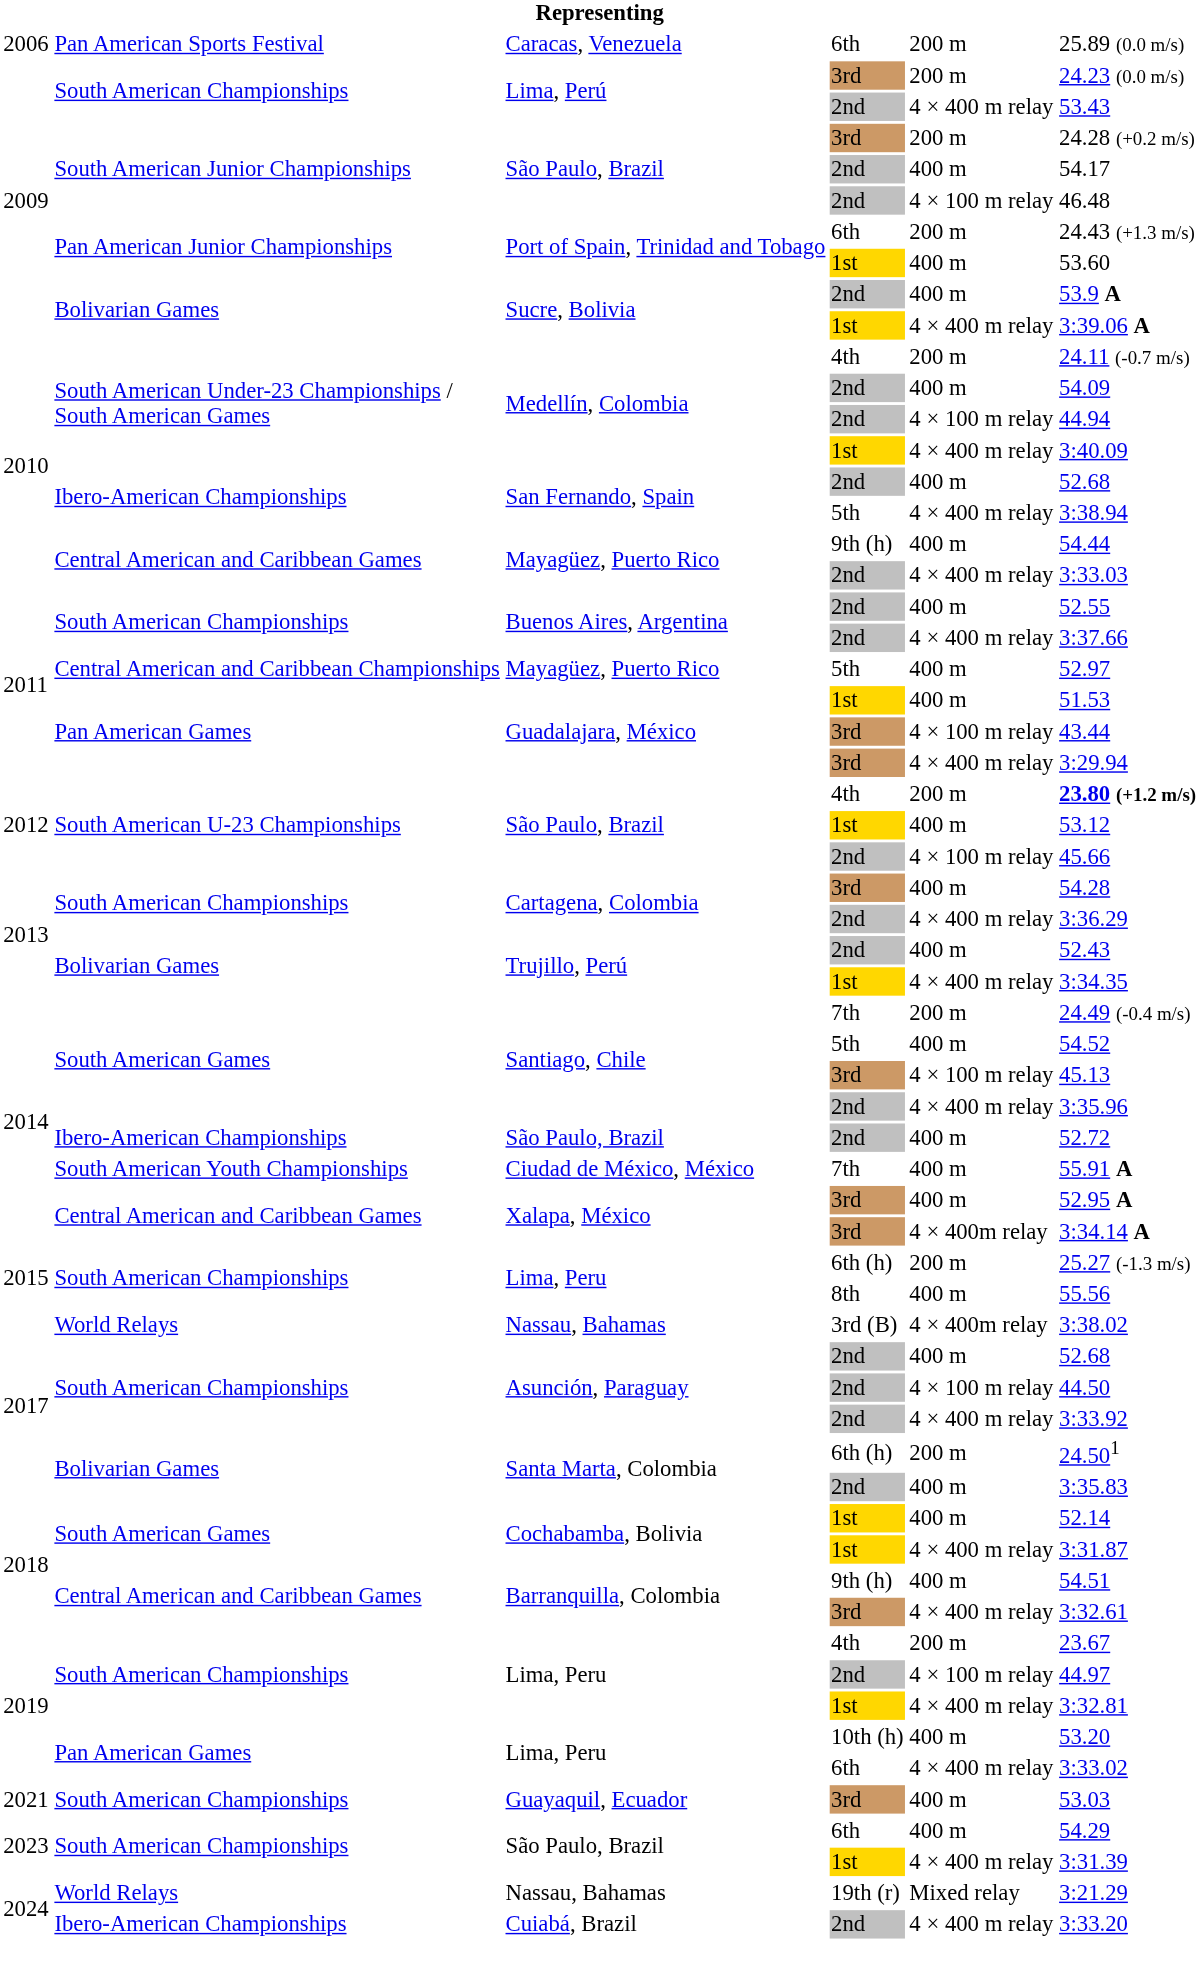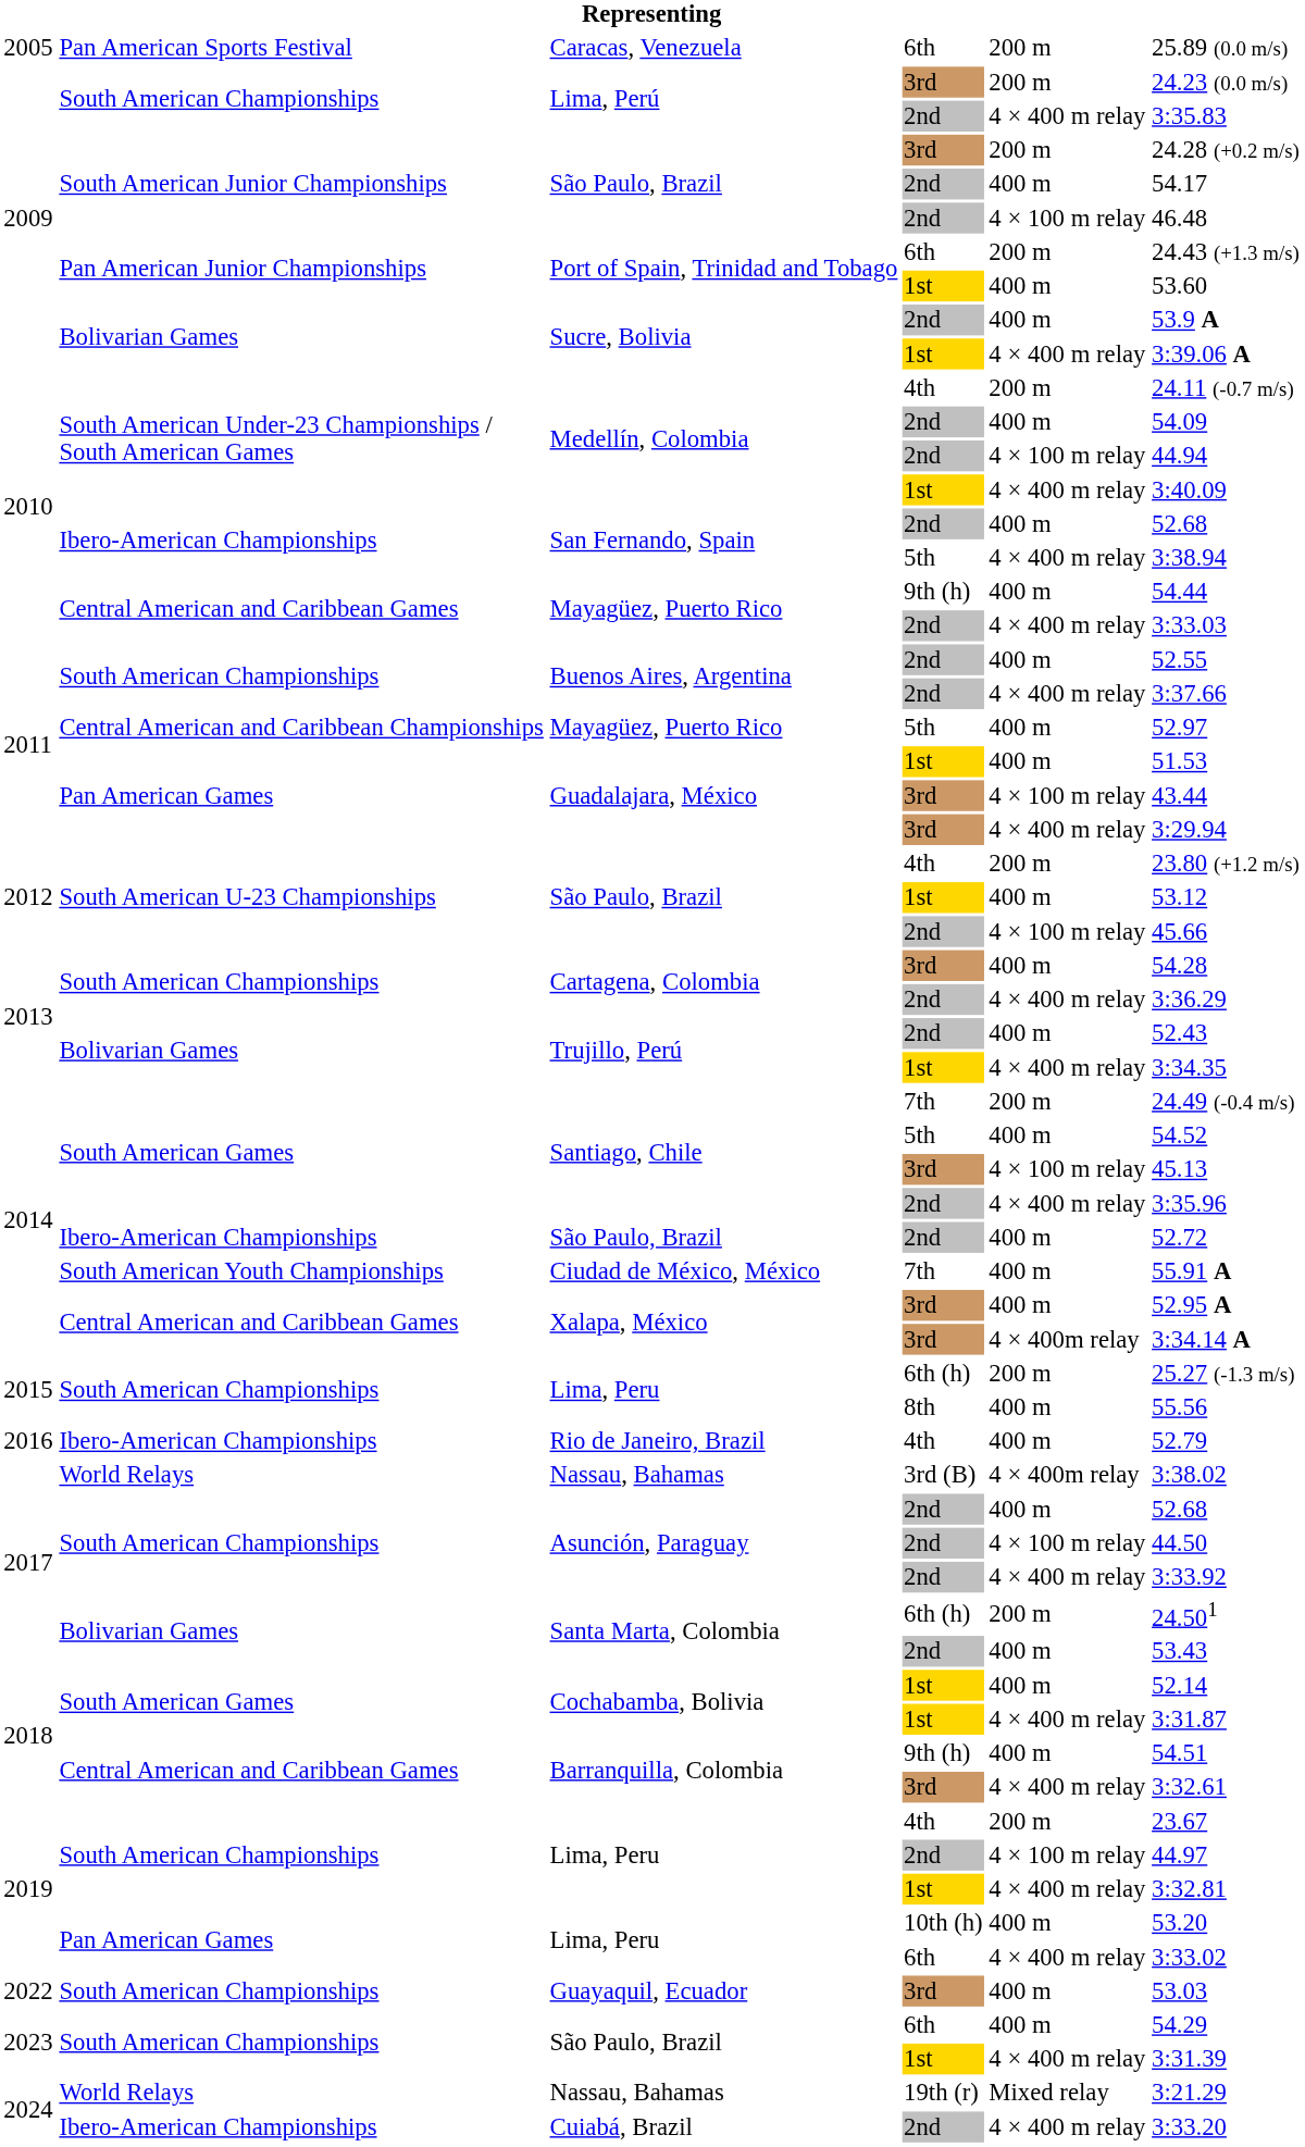Caracas, Venezuela | column 1: 2006 -> 2005
Lima, Perú / 2nd | column 6: 53.43 -> 3:35.83
São Paulo, Brazil / 4th | column 6: bold -> normal
+ row: 2016 | Ibero-American Championships | Rio de Janeiro, Brazil | 4th | 400 m | 52.79
Santa Marta, Colombia / 2nd | column 6: 3:35.83 -> 53.43
Guayaquil, Ecuador | column 1: 2021 -> 2022
